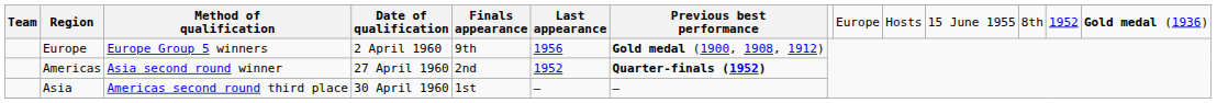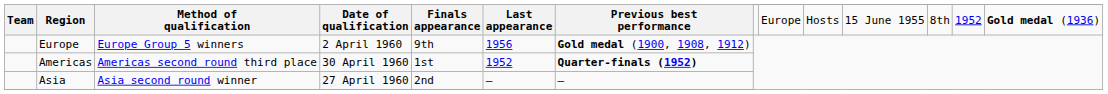Americas | Method of qualification: Asia second round winner -> Americas second round third place
Americas | Date of qualification: 27 April 1960 -> 30 April 1960
Americas | Finals appearance: 2nd -> 1st
Asia | Method of qualification: Americas second round third place -> Asia second round winner
Asia | Date of qualification: 30 April 1960 -> 27 April 1960
Asia | Finals appearance: 1st -> 2nd
